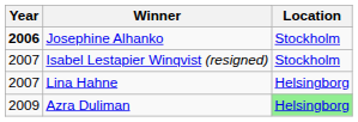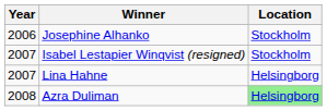Josephine Alhanko | Year: bold -> normal
Azra Duliman | Year: 2009 -> 2008
